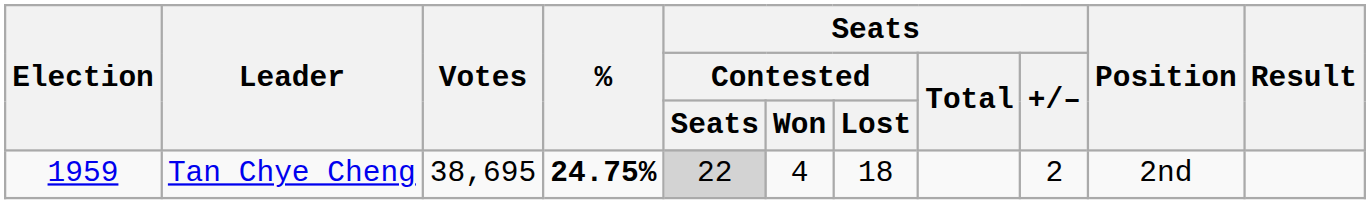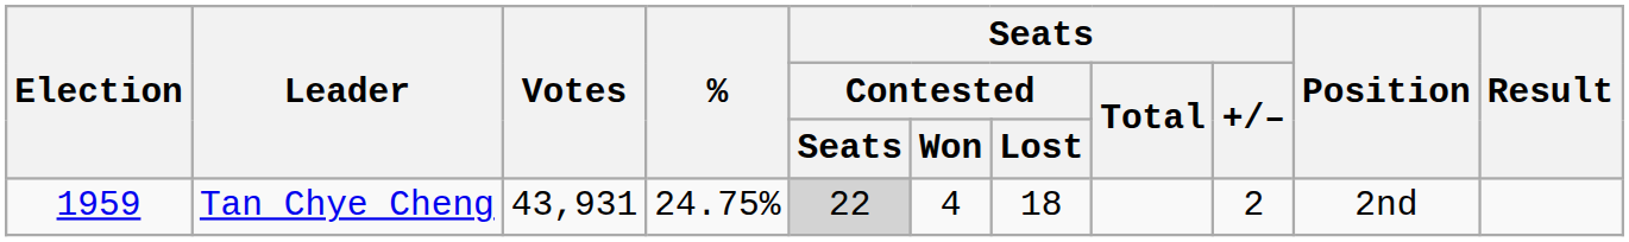Tan Chye Cheng | Votes: 38,695 -> 43,931
Tan Chye Cheng | %: bold -> normal
